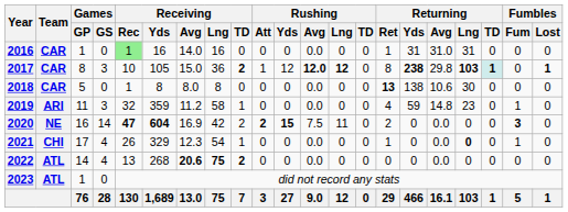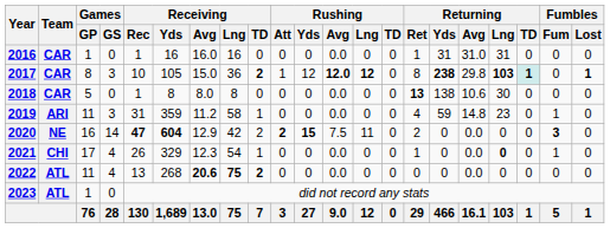2016 | Receiving / Rec: lightgreen background -> no background
2016 | Receiving / Avg: 14.0 -> 16.0
2019 | Receiving / Rec: 32 -> 31
2020 | Receiving / Avg: 16.9 -> 12.9
2022 | Games / GP: 14 -> 11
